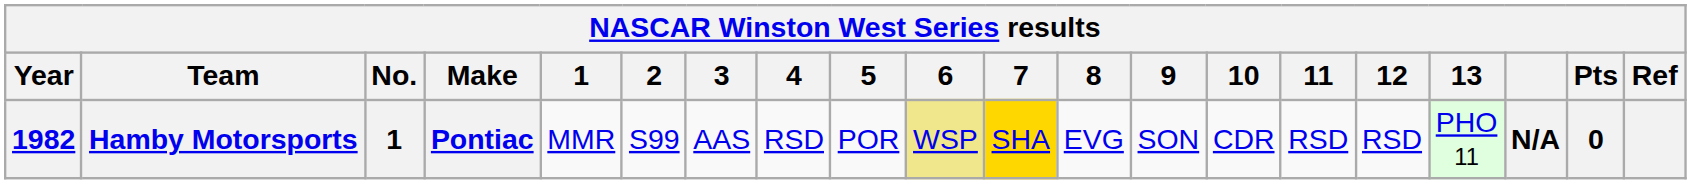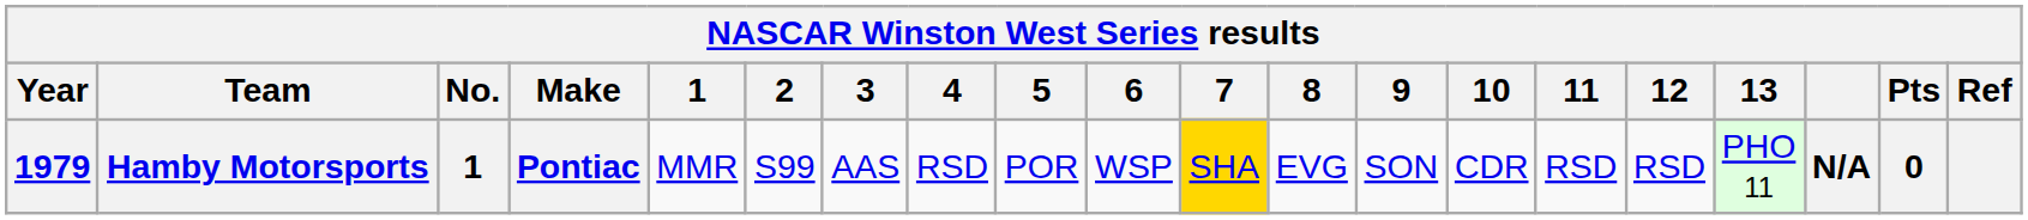Hamby Motorsports | Year: 1982 -> 1979
Hamby Motorsports | 6: khaki background -> no background
